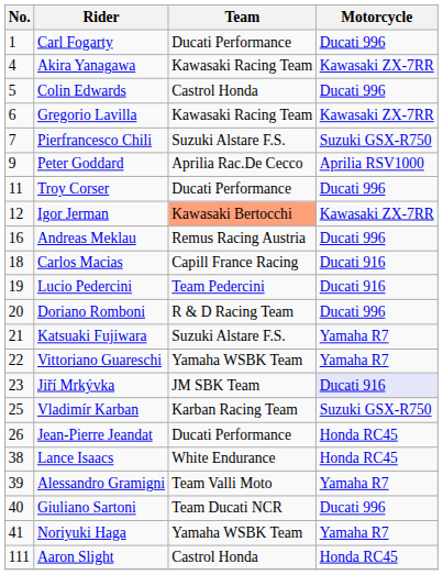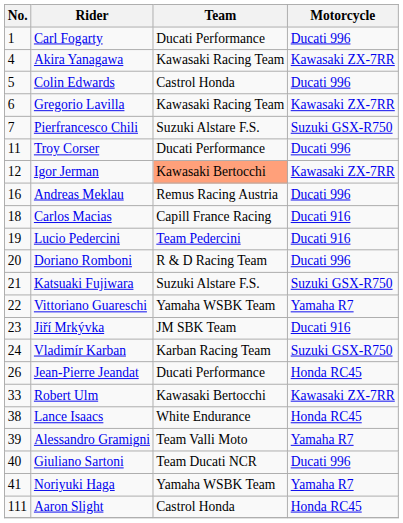- row: 9 | Peter Goddard | Aprilia Rac.De Cecco | Aprilia RSV1000
Katsuaki Fujiwara | Motorcycle: Yamaha R7 -> Suzuki GSX-R750
Jiří Mrkývka | Motorcycle: lavender background -> no background
Vladimír Karban | No.: 25 -> 24
+ row: 33 | Robert Ulm | Kawasaki Bertocchi | Kawasaki ZX-7RR
